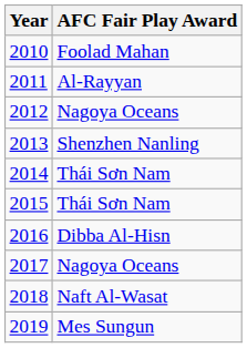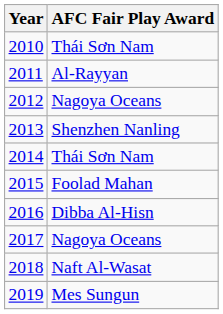2010 | AFC Fair Play Award: Foolad Mahan -> Thái Sơn Nam
2015 | AFC Fair Play Award: Thái Sơn Nam -> Foolad Mahan
